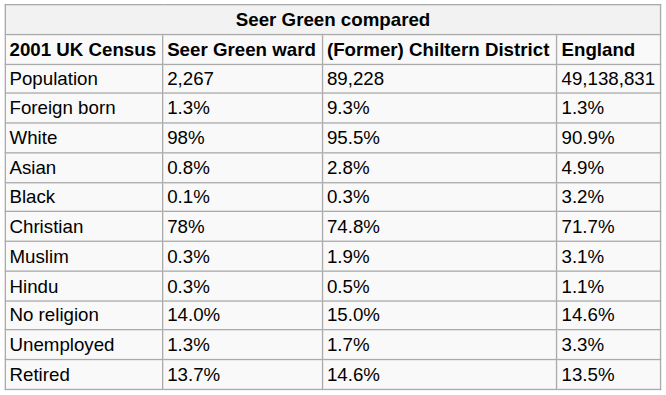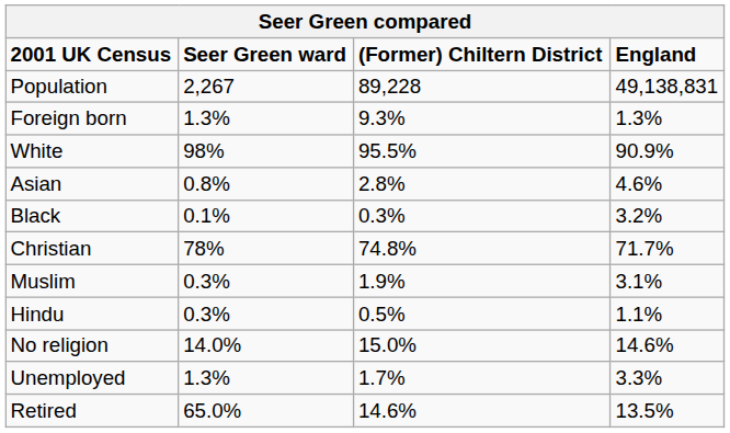Asian | England: 4.9% -> 4.6%
Retired | Seer Green ward: 13.7% -> 65.0%
